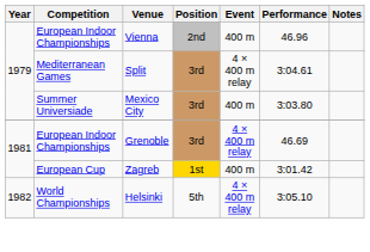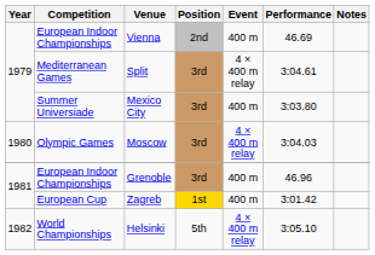Vienna | Performance: 46.96 -> 46.69
+ row: 1980 | Olympic Games | Moscow | 3rd | 4 × 400 m relay | 3:04.03
Grenoble | Event: 4 × 400 m relay -> 400 m
Grenoble | Performance: 46.69 -> 46.96
